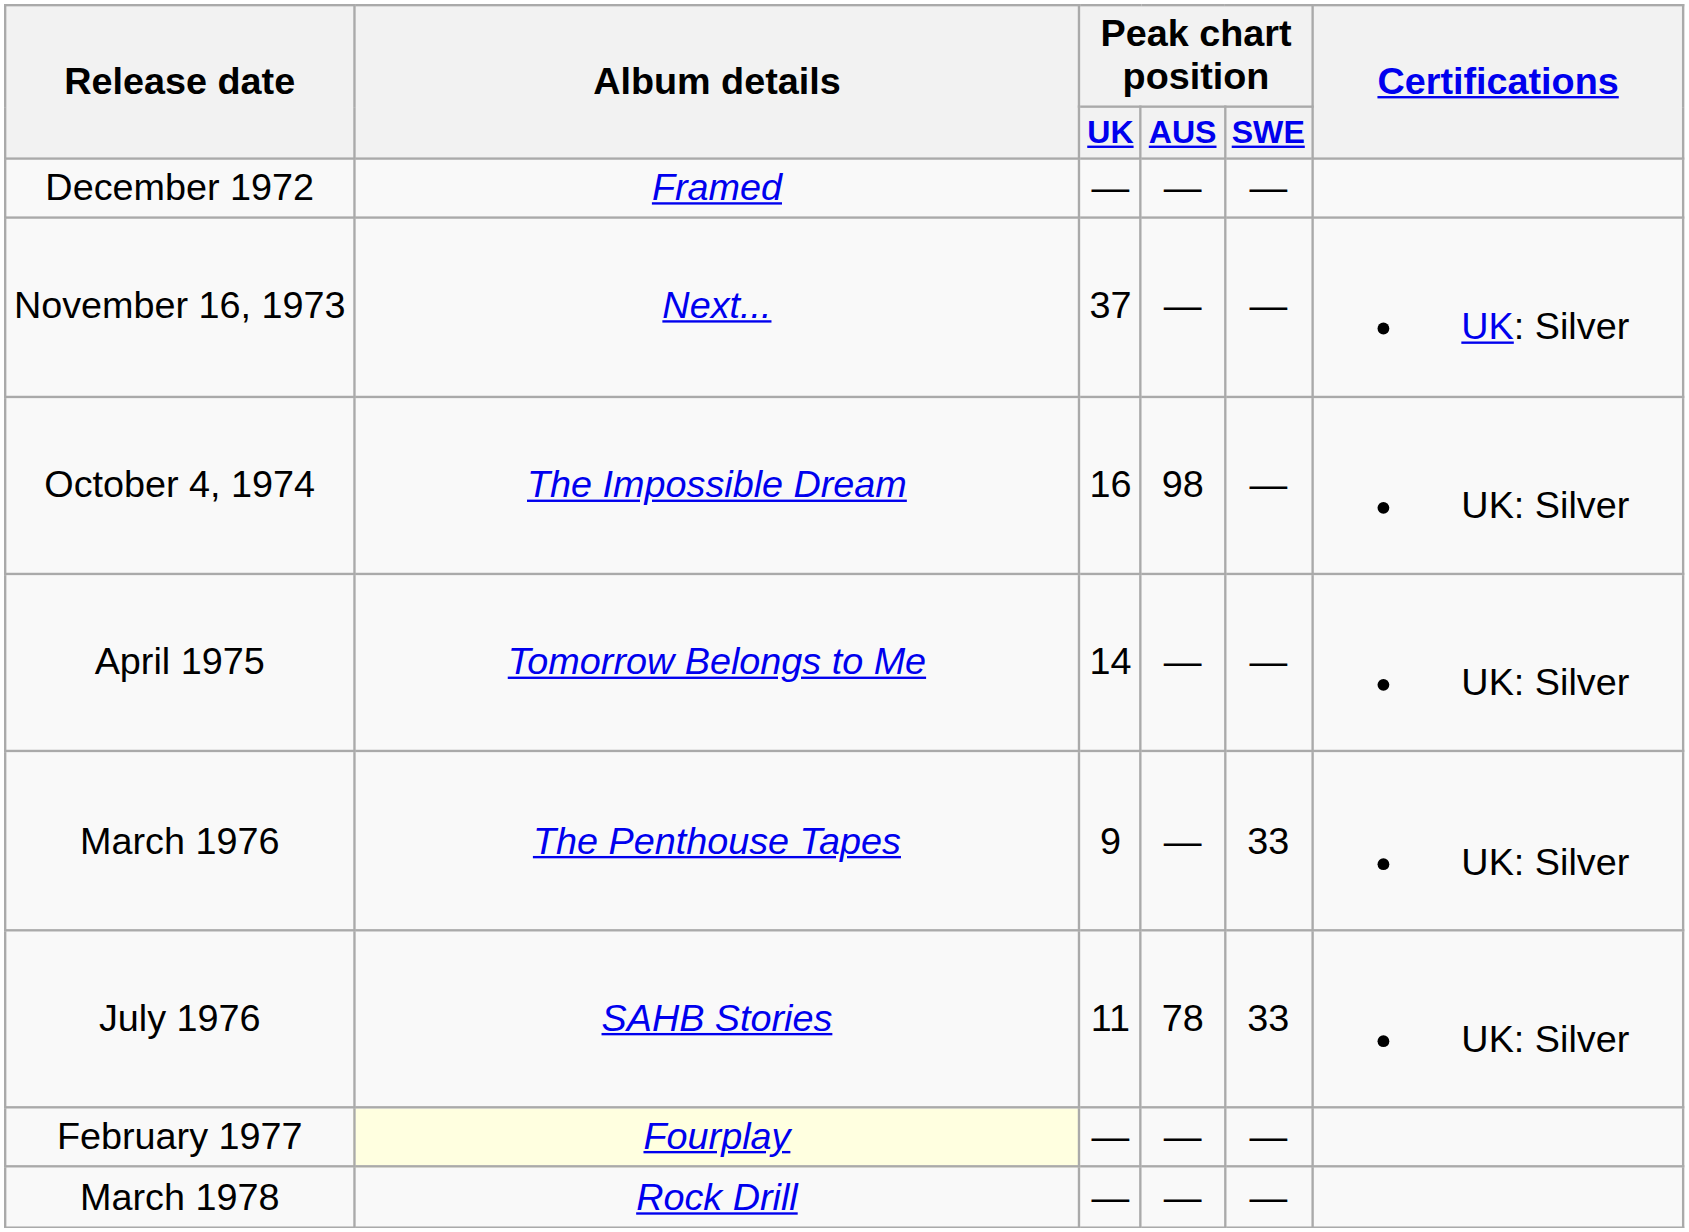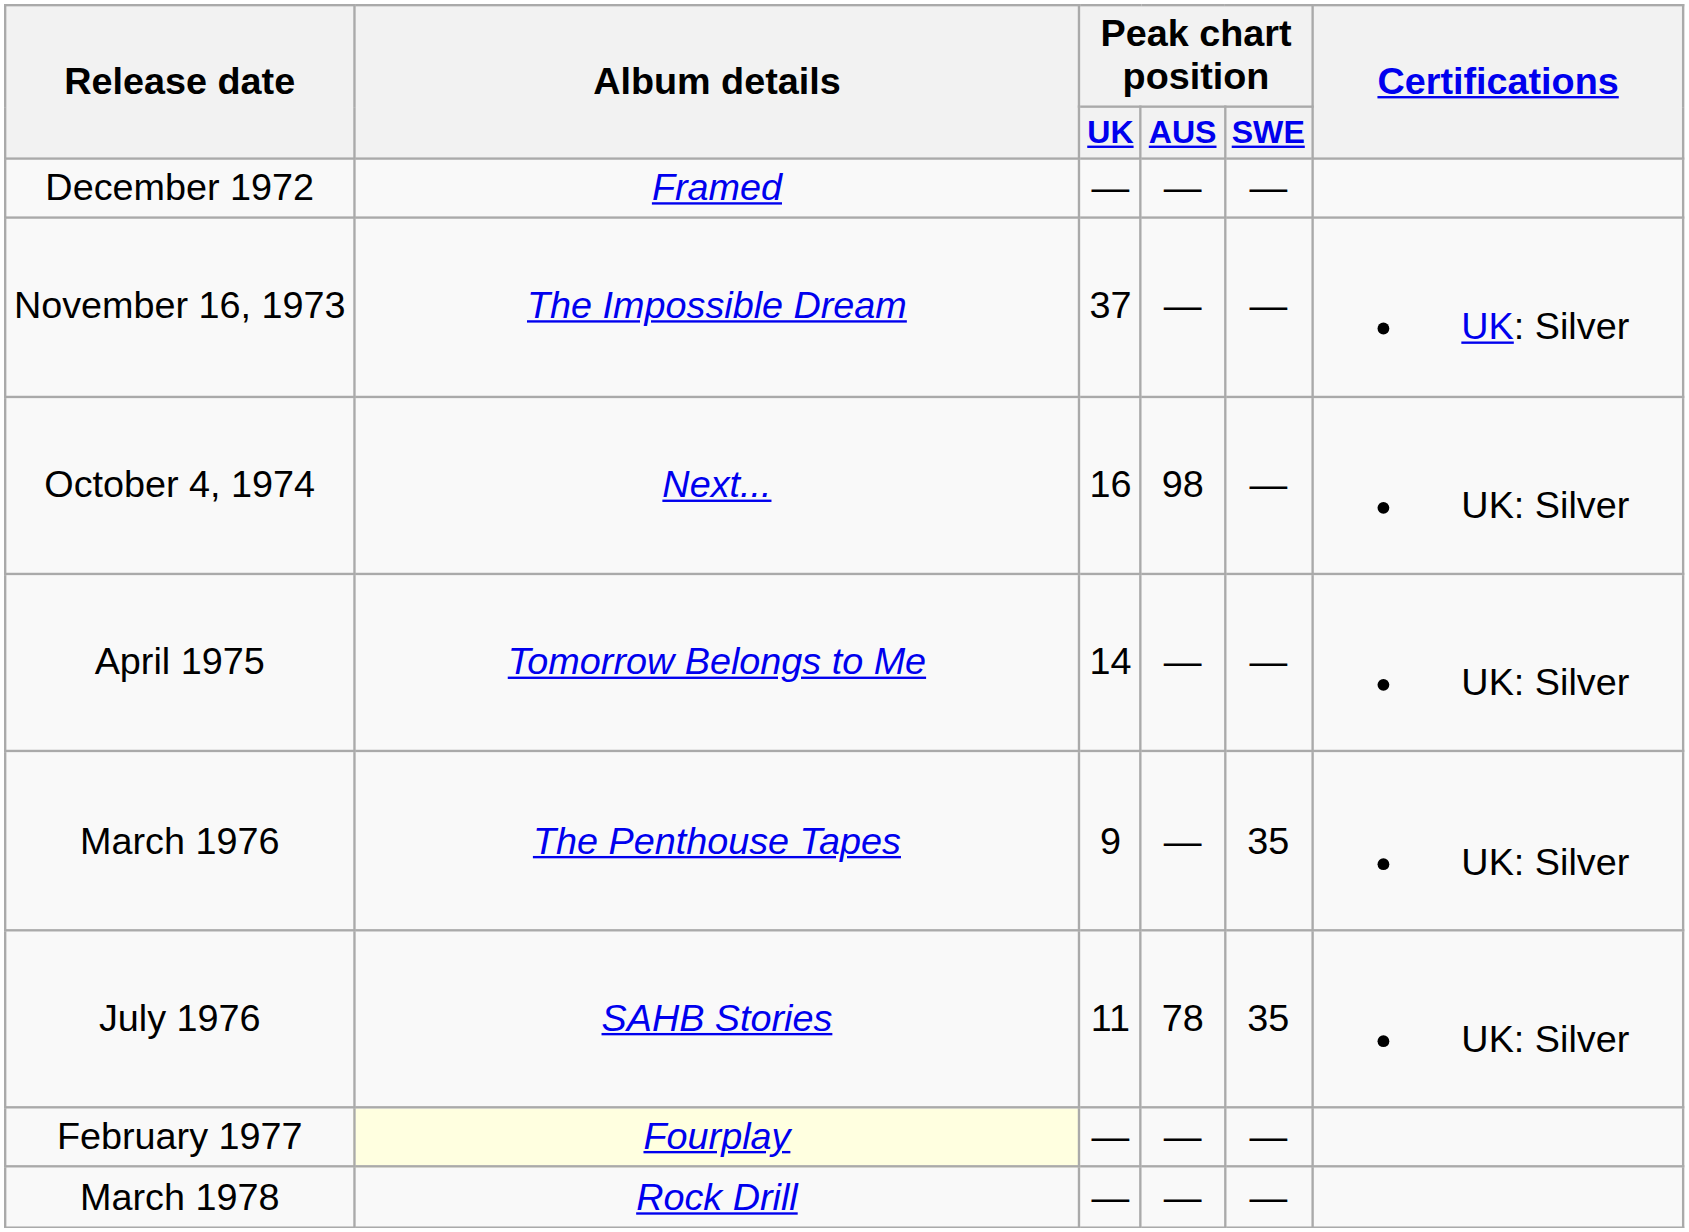November 16, 1973 | Album details: Next... -> The Impossible Dream
October 4, 1974 | Album details: The Impossible Dream -> Next...
March 1976 | Peak chart position / SWE: 33 -> 35
July 1976 | Peak chart position / SWE: 33 -> 35
